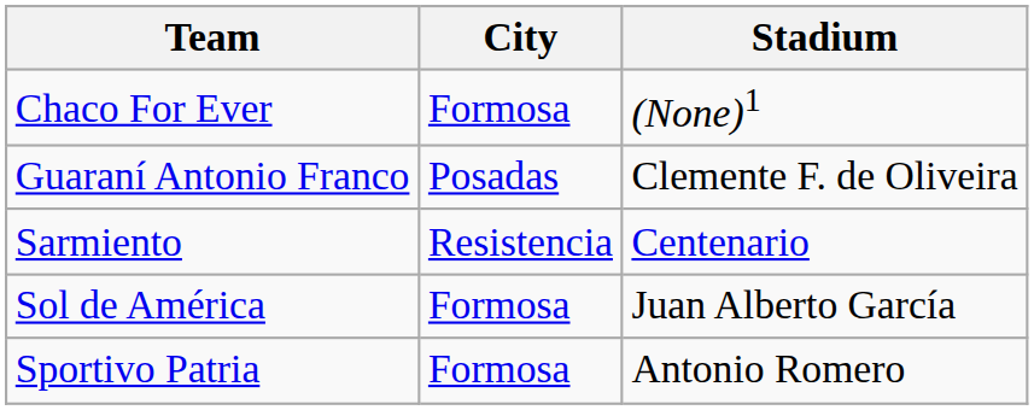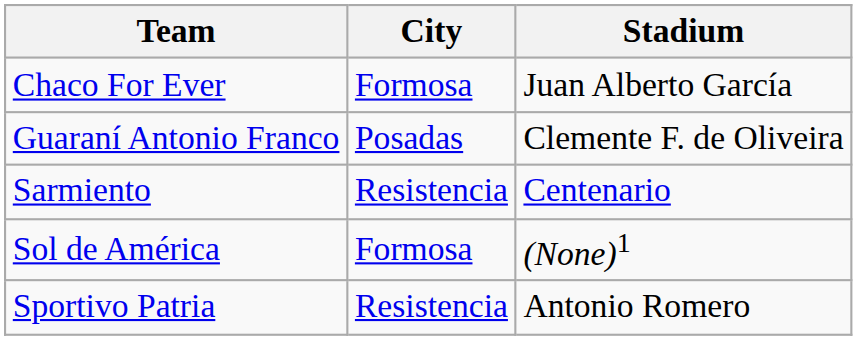Chaco For Ever | Stadium: (None)1 -> Juan Alberto García
Sol de América | Stadium: Juan Alberto García -> (None)1
Sportivo Patria | City: Formosa -> Resistencia
